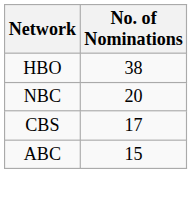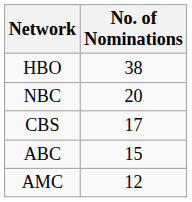+ row: AMC | 12
